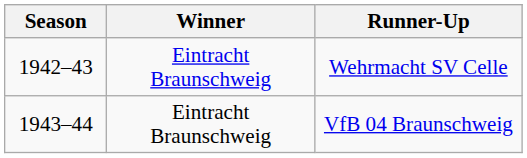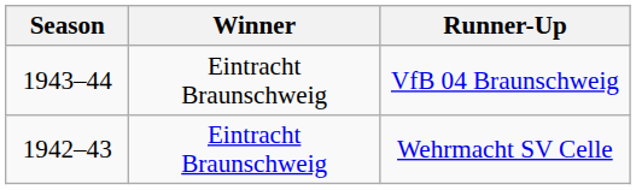rows swapped: Wehrmacht SV Celle <-> VfB 04 Braunschweig
